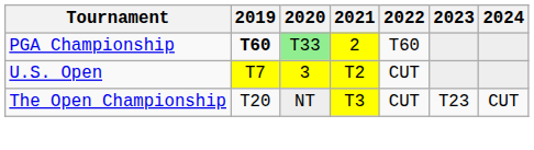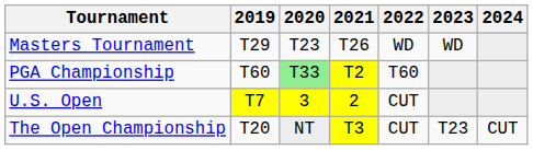+ row: Masters Tournament | T29 | T23 | T26 | WD | WD
PGA Championship | 2019: bold -> normal
PGA Championship | 2021: 2 -> T2
U.S. Open | 2021: T2 -> 2
